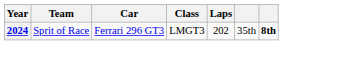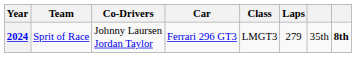+ column: Co-Drivers | Johnny Laursen Jordan Taylor
2024 | Laps: 202 -> 279
